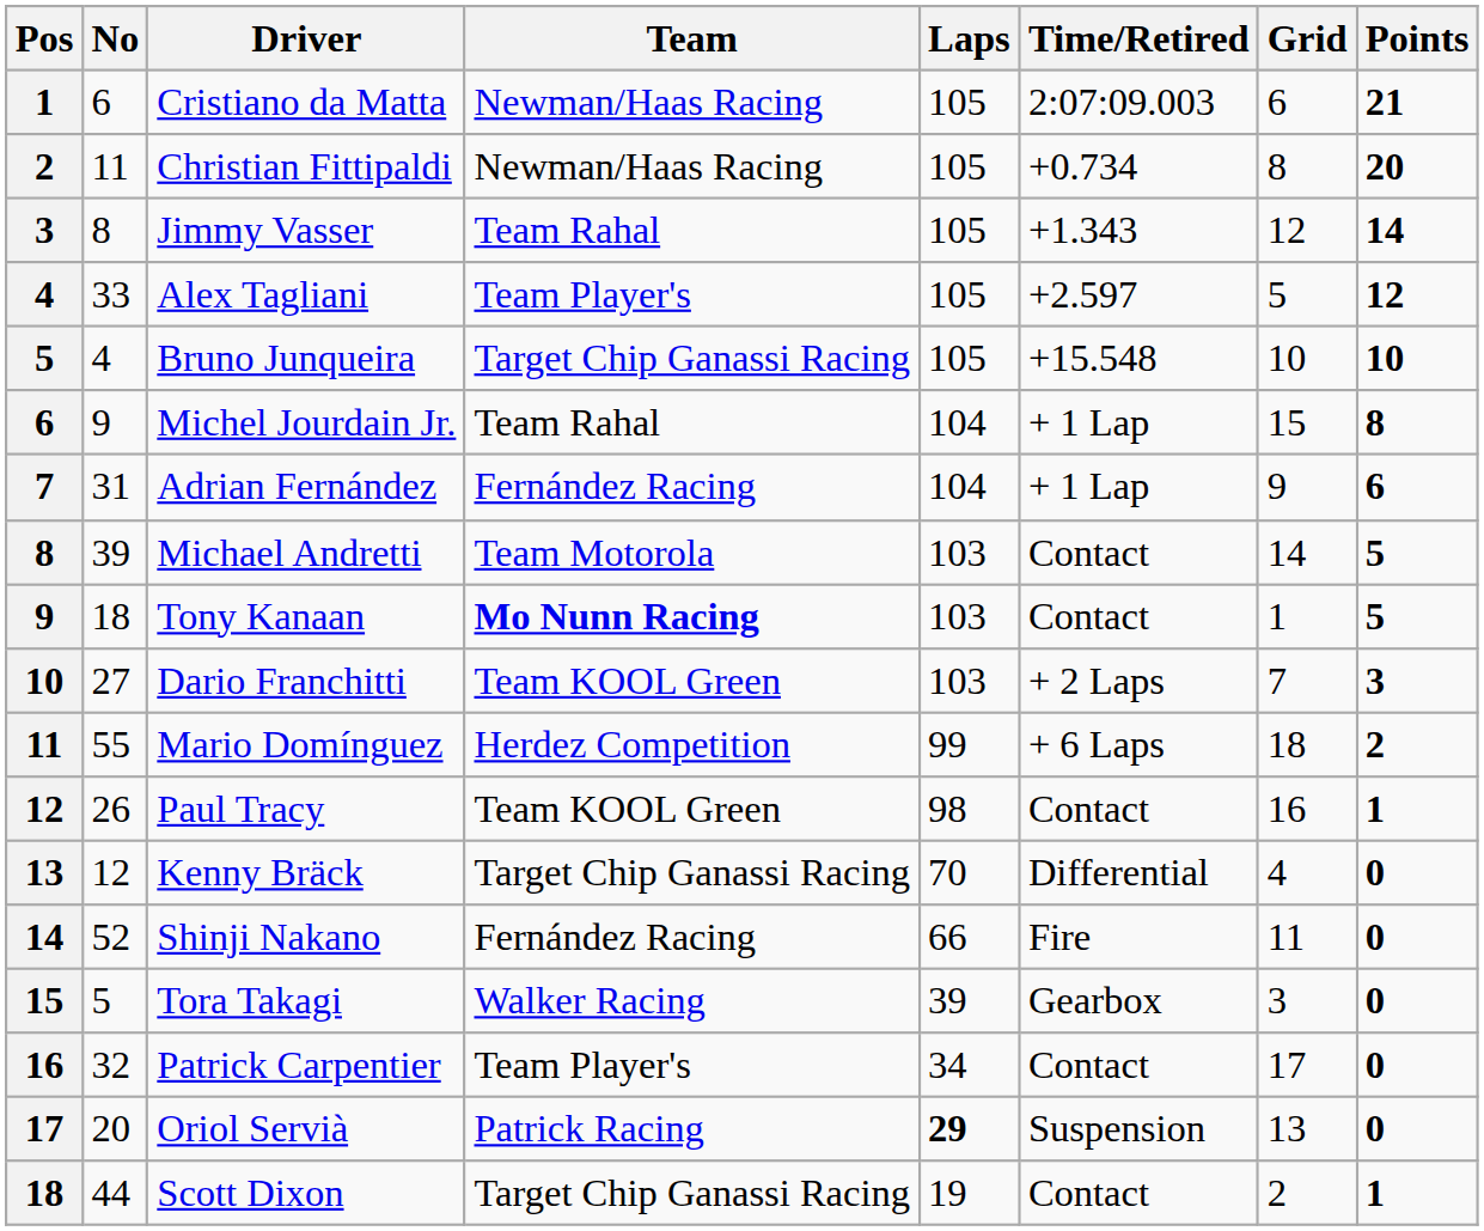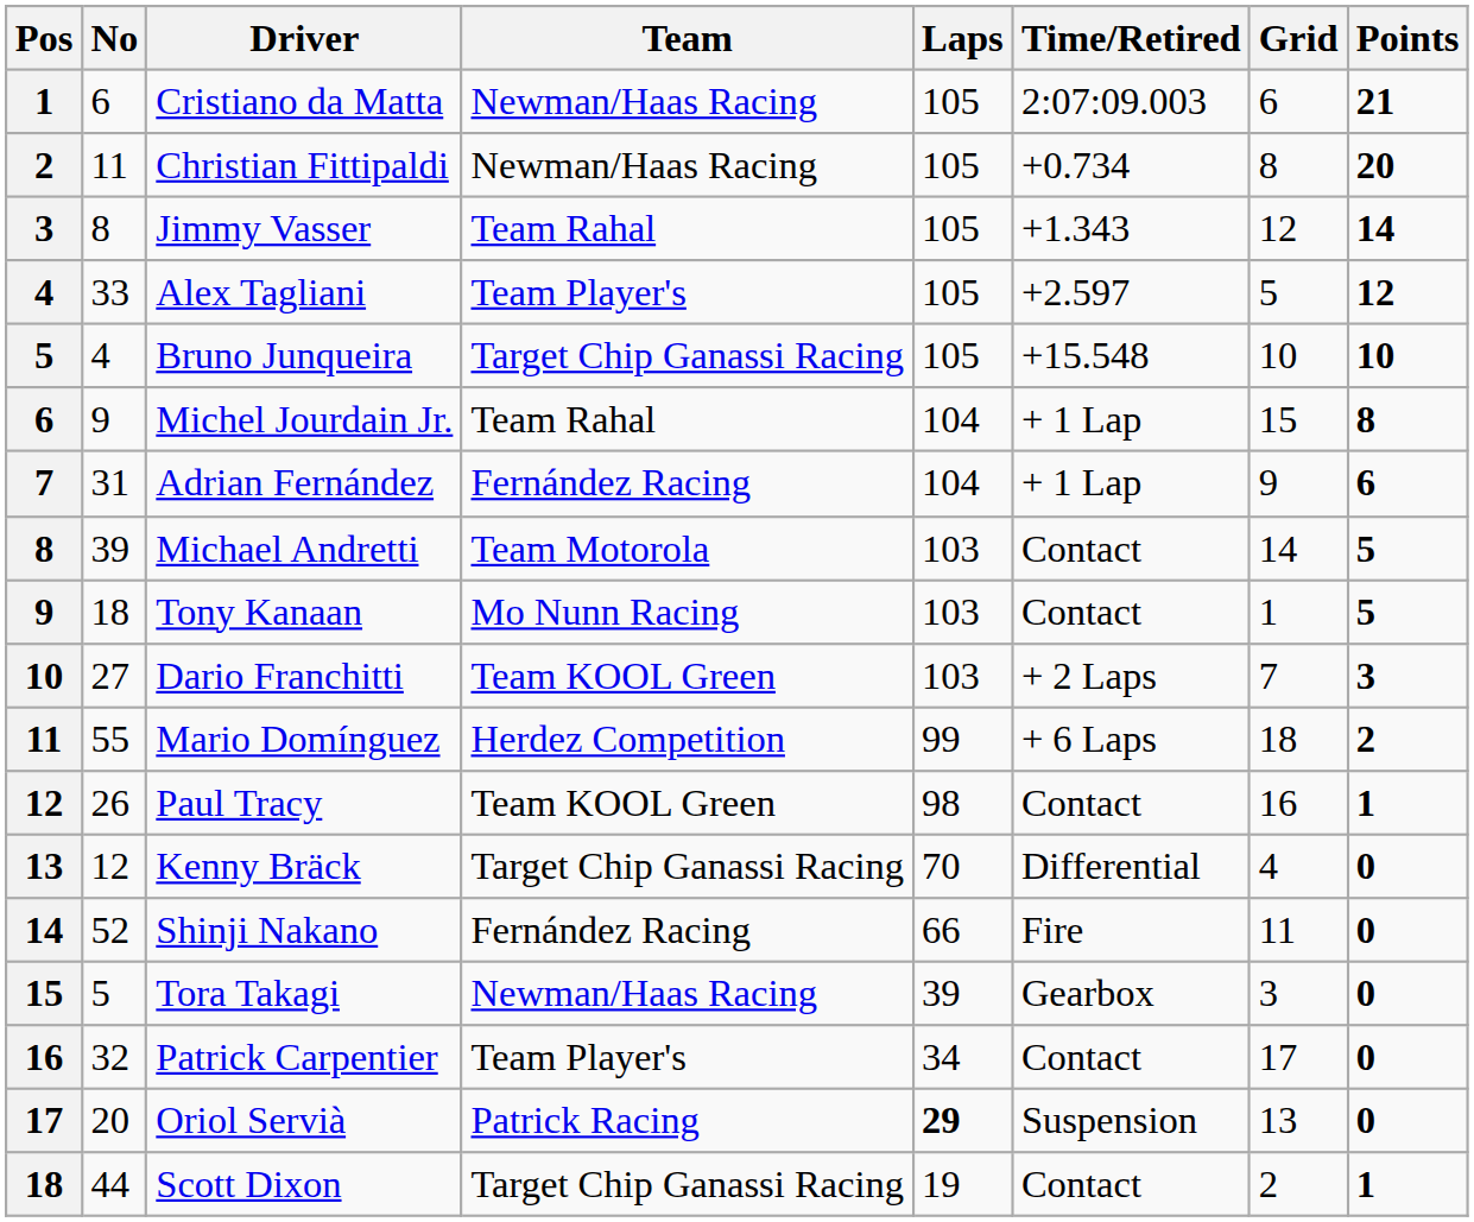Tony Kanaan | Team: bold -> normal
Tora Takagi | Team: Walker Racing -> Newman/Haas Racing
